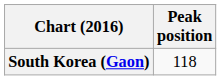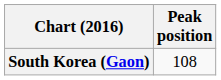South Korea (Gaon) | Peak position: 118 -> 108
